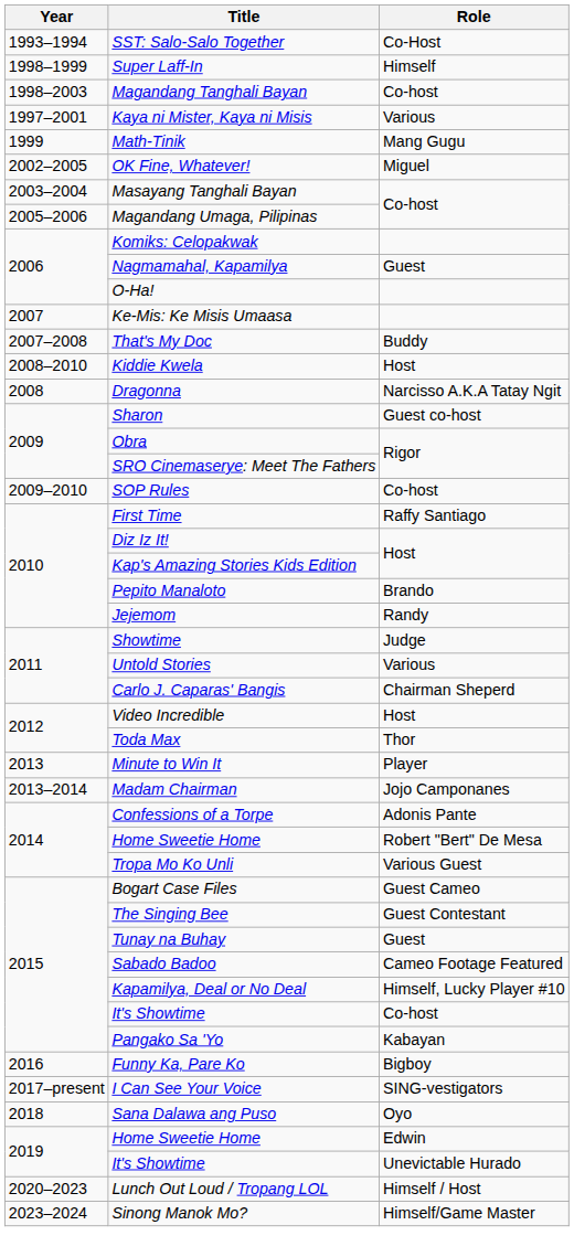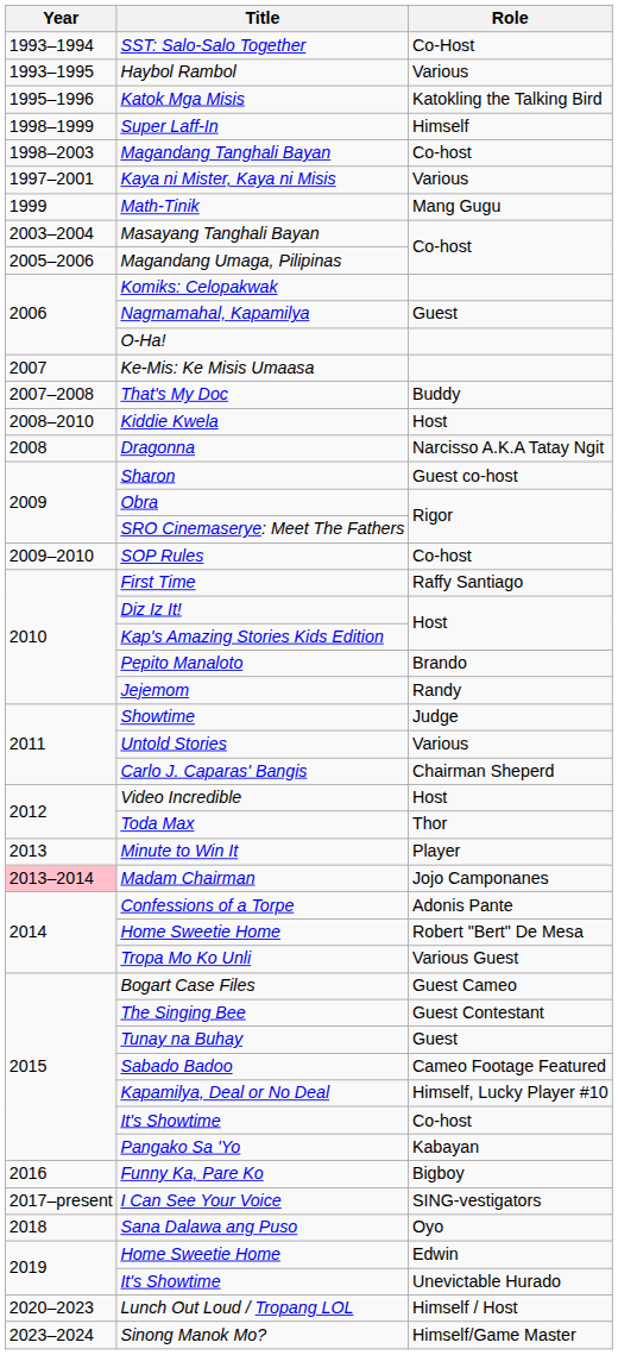+ row: 1993–1995 | Haybol Rambol | Various
+ row: 1995–1996 | Katok Mga Misis | Katokling the Talking Bird
- row: 2002–2005 | OK Fine, Whatever! | Miguel
Madam Chairman | Year: no background -> pink background
